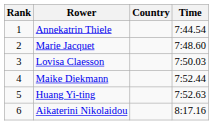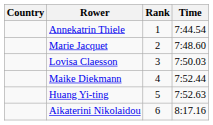columns swapped: Rank <-> Country
